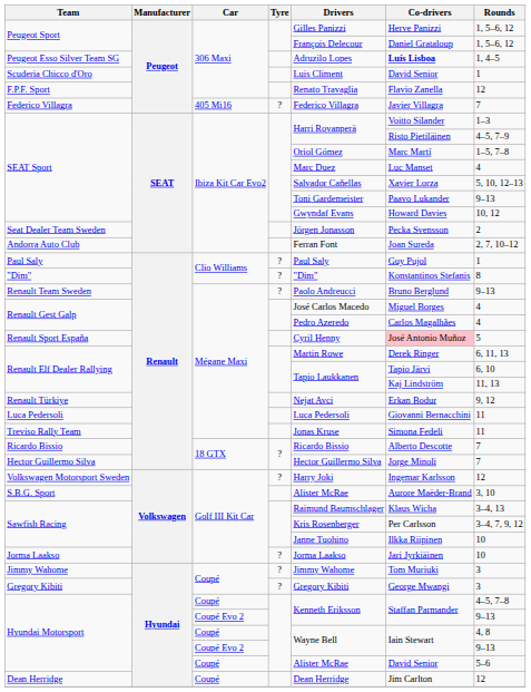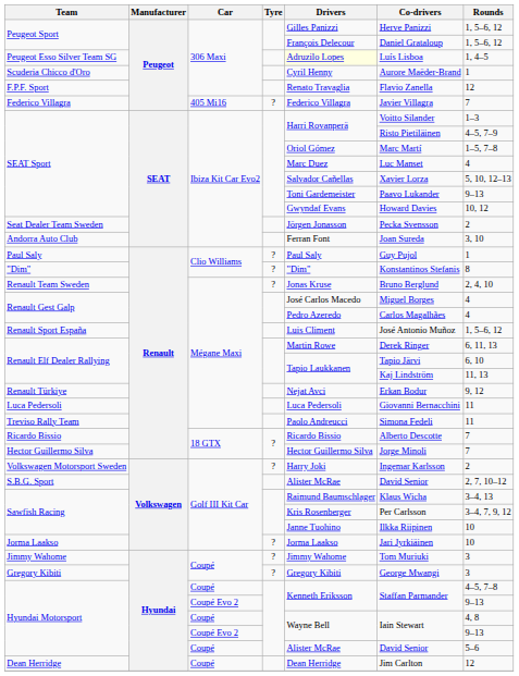Peugeot Esso Silver Team SG | Drivers: no background -> lightyellow background
Peugeot Esso Silver Team SG | Co-drivers: bold -> normal
Scuderia Chicco d'Oro | Drivers: Luis Climent -> Cyril Henny
Scuderia Chicco d'Oro | Co-drivers: David Senior -> Aurore Maëder-Brand
Andorra Auto Club | Rounds: 2, 7, 10–12 -> 3, 10
Renault Team Sweden | Drivers: Paolo Andreucci -> Jonas Kruse
Renault Team Sweden | Rounds: 9–13 -> 2, 4, 10
Renault Sport España | Drivers: Cyril Henny -> Luis Climent
Renault Sport España | Co-drivers: pink background -> no background
Renault Sport España | Rounds: 5 -> 1, 5–6, 12
Treviso Rally Team | Drivers: Jonas Kruse -> Paolo Andreucci
Volkswagen Motorsport Sweden | Rounds: 12 -> 2
S.B.G. Sport | Co-drivers: Aurore Maëder-Brand -> David Senior
S.B.G. Sport | Rounds: 3, 10 -> 2, 7, 10–12
